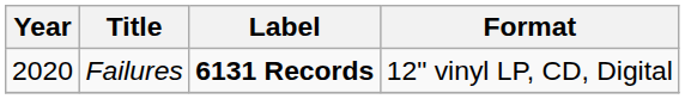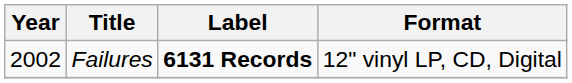Failures | Year: 2020 -> 2002
